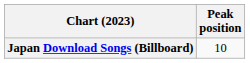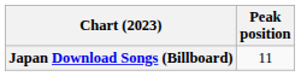Japan Download Songs (Billboard) | Peak position: 10 -> 11
